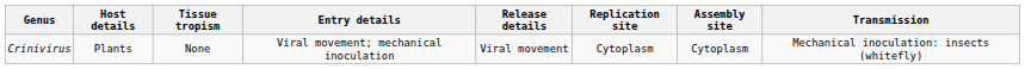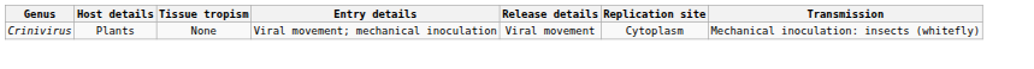- column: Assembly site | Cytoplasm
